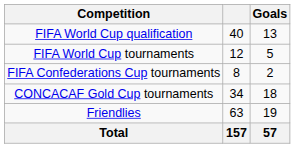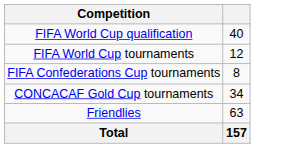- column: Goals | 13 | 5 | 2 | 18 | 19 | 57
